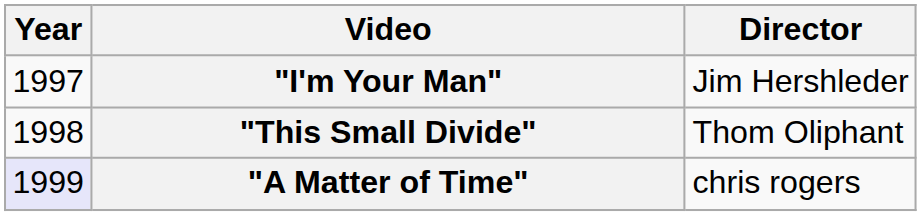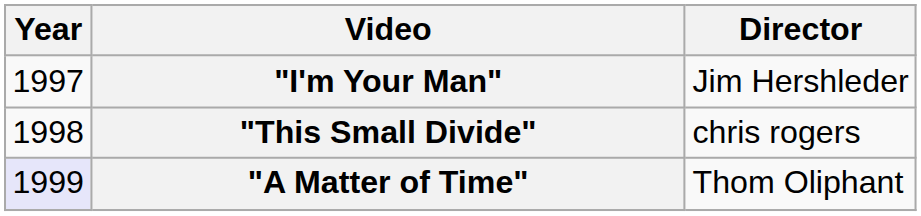"This Small Divide" | Director: Thom Oliphant -> chris rogers
"A Matter of Time" | Director: chris rogers -> Thom Oliphant
